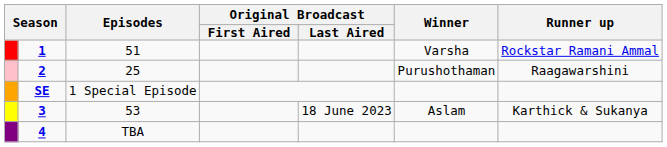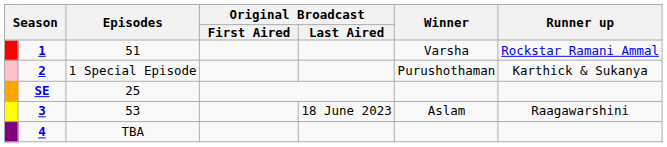2 | Episodes: 25 -> 1 Special Episode
2 | Runner up: Raagawarshini -> Karthick & Sukanya
SE | Episodes: 1 Special Episode -> 25
3 | Runner up: Karthick & Sukanya -> Raagawarshini
